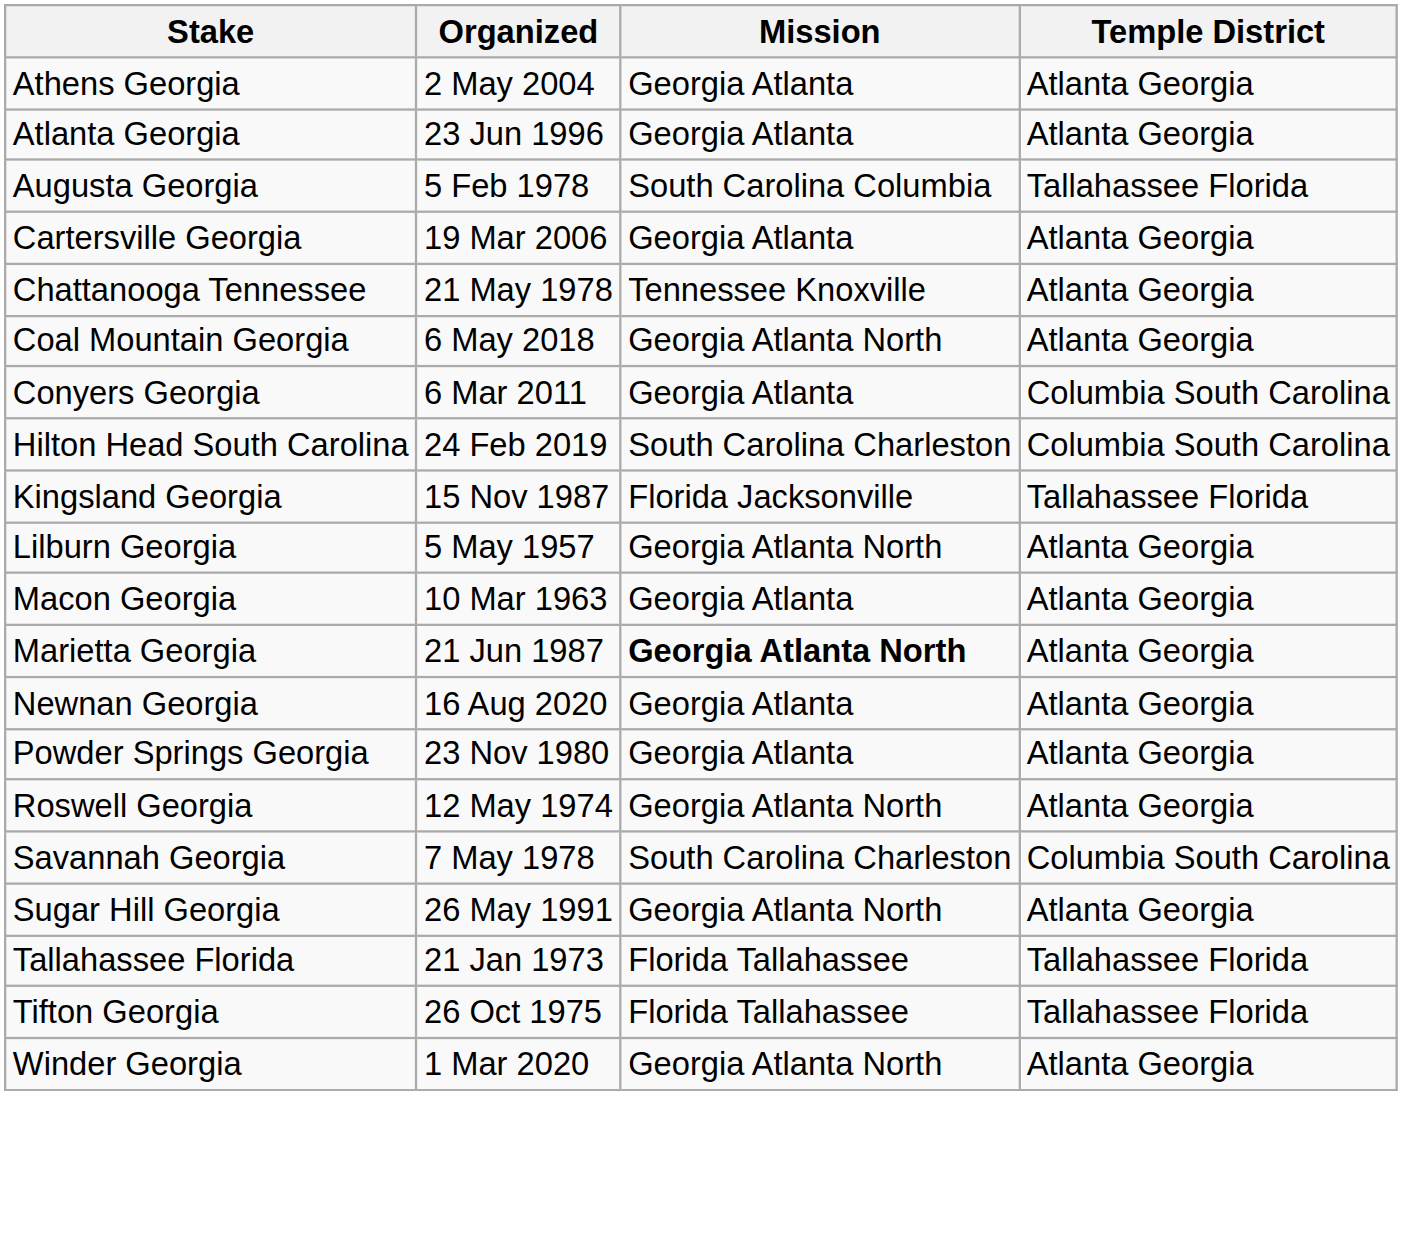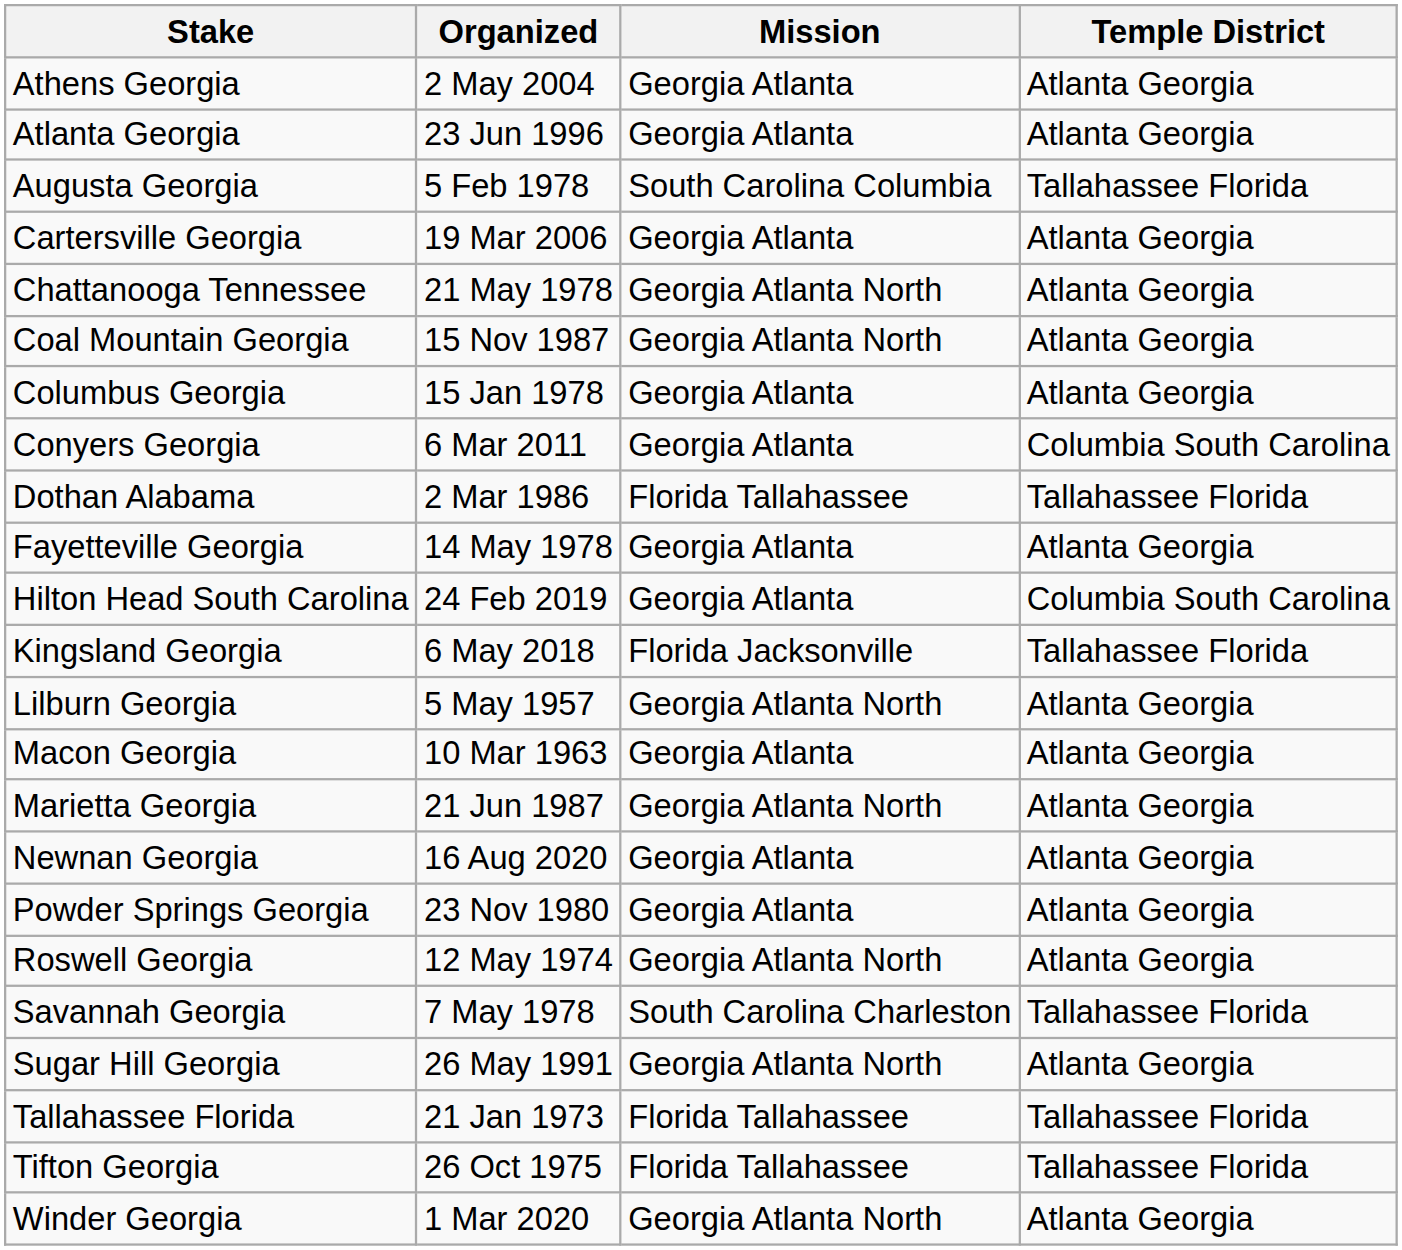Chattanooga Tennessee | Mission: Tennessee Knoxville -> Georgia Atlanta North
Coal Mountain Georgia | Organized: 6 May 2018 -> 15 Nov 1987
+ row: Columbus Georgia | 15 Jan 1978 | Georgia Atlanta | Atlanta Georgia
+ row: Dothan Alabama | 2 Mar 1986 | Florida Tallahassee | Tallahassee Florida
+ row: Fayetteville Georgia | 14 May 1978 | Georgia Atlanta | Atlanta Georgia
Hilton Head South Carolina | Mission: South Carolina Charleston -> Georgia Atlanta
Kingsland Georgia | Organized: 15 Nov 1987 -> 6 May 2018
Marietta Georgia | Mission: bold -> normal
Savannah Georgia | Temple District: Columbia South Carolina -> Tallahassee Florida
